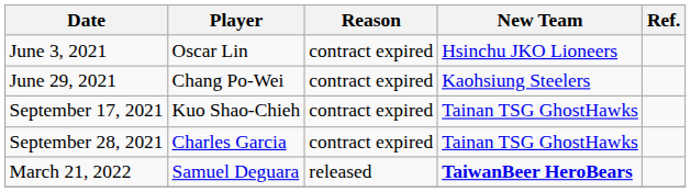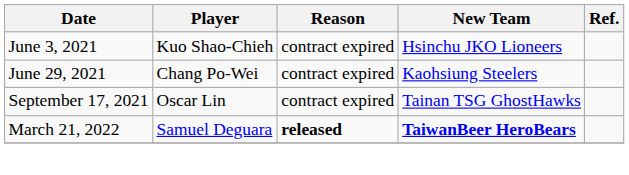June 3, 2021 | Player: Oscar Lin -> Kuo Shao-Chieh
September 17, 2021 | Player: Kuo Shao-Chieh -> Oscar Lin
- row: September 28, 2021 | Charles Garcia | contract expired | Tainan TSG GhostHawks
March 21, 2022 | Reason: normal -> bold
